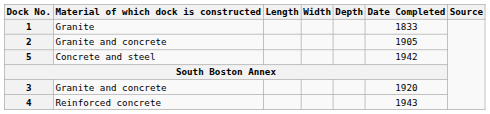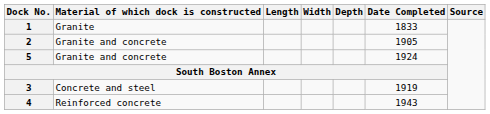5 | Material of which dock is constructed: Concrete and steel -> Granite and concrete
5 | Date Completed: 1942 -> 1924
3 | Material of which dock is constructed: Granite and concrete -> Concrete and steel
3 | Date Completed: 1920 -> 1919
